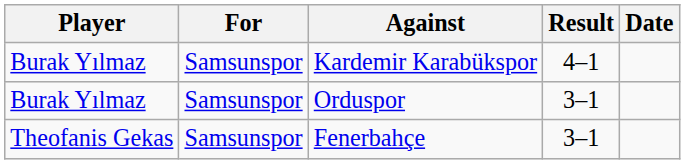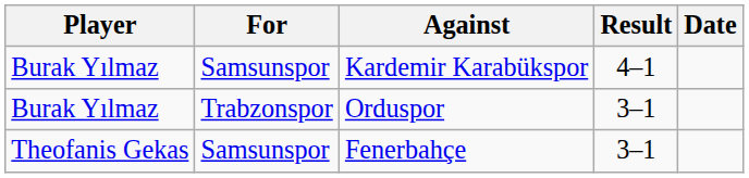Orduspor | For: Samsunspor -> Trabzonspor
